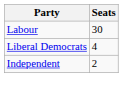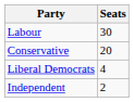+ row: Conservative | 20
